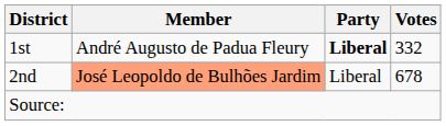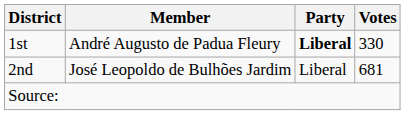1st | Votes: 332 -> 330
2nd | Member: lightsalmon background -> no background
2nd | Votes: 678 -> 681
